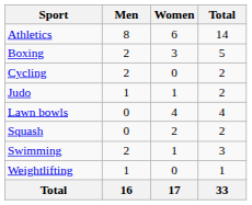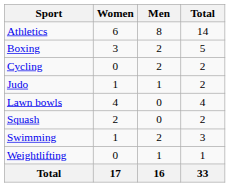columns swapped: Men <-> Women
